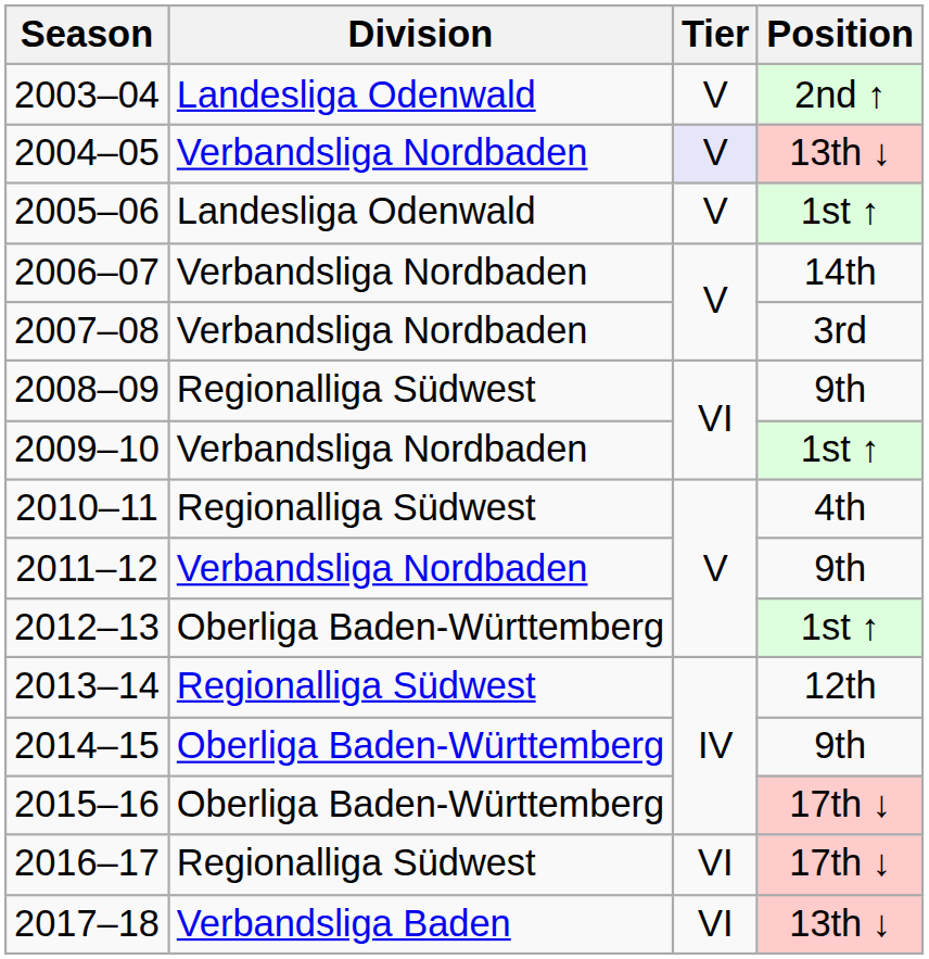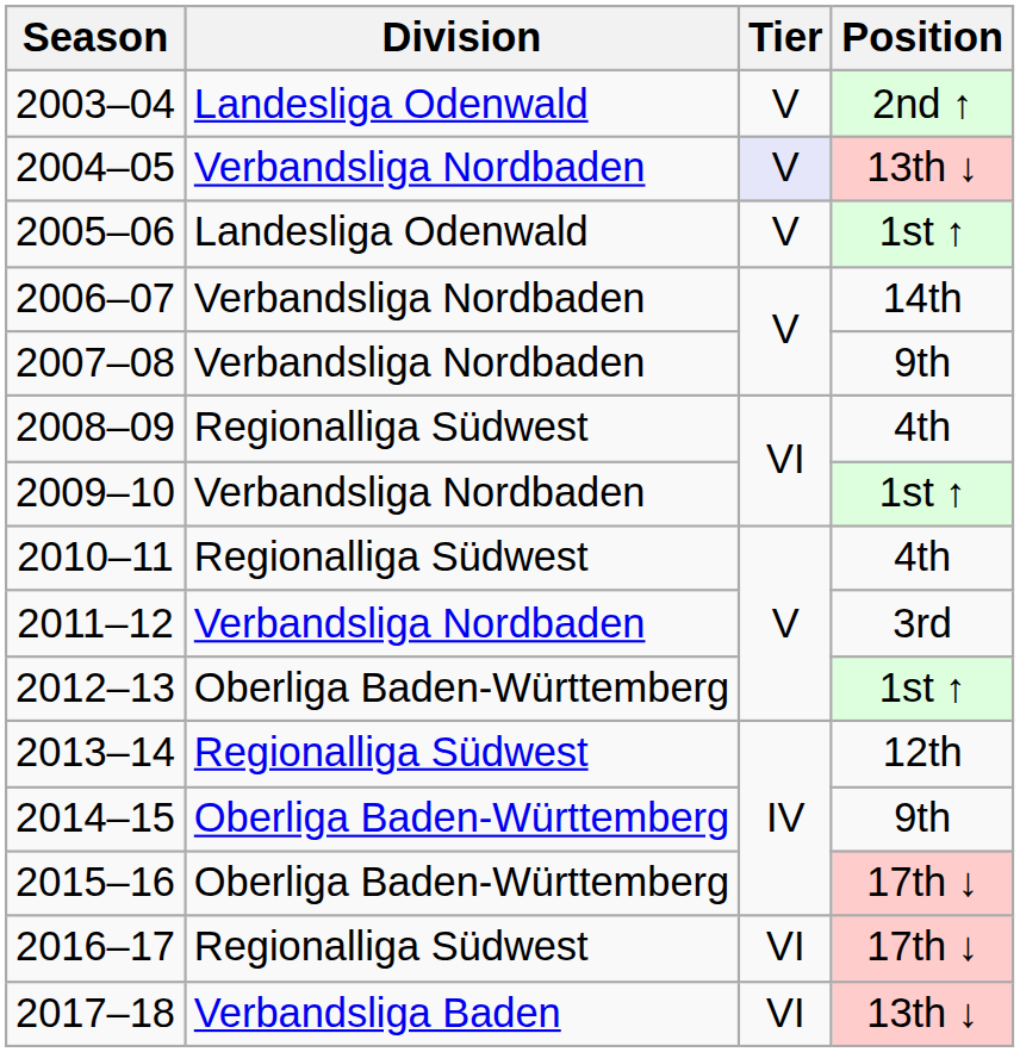2007–08 | Position: 3rd -> 9th
2008–09 | Position: 9th -> 4th
2011–12 | Position: 9th -> 3rd
